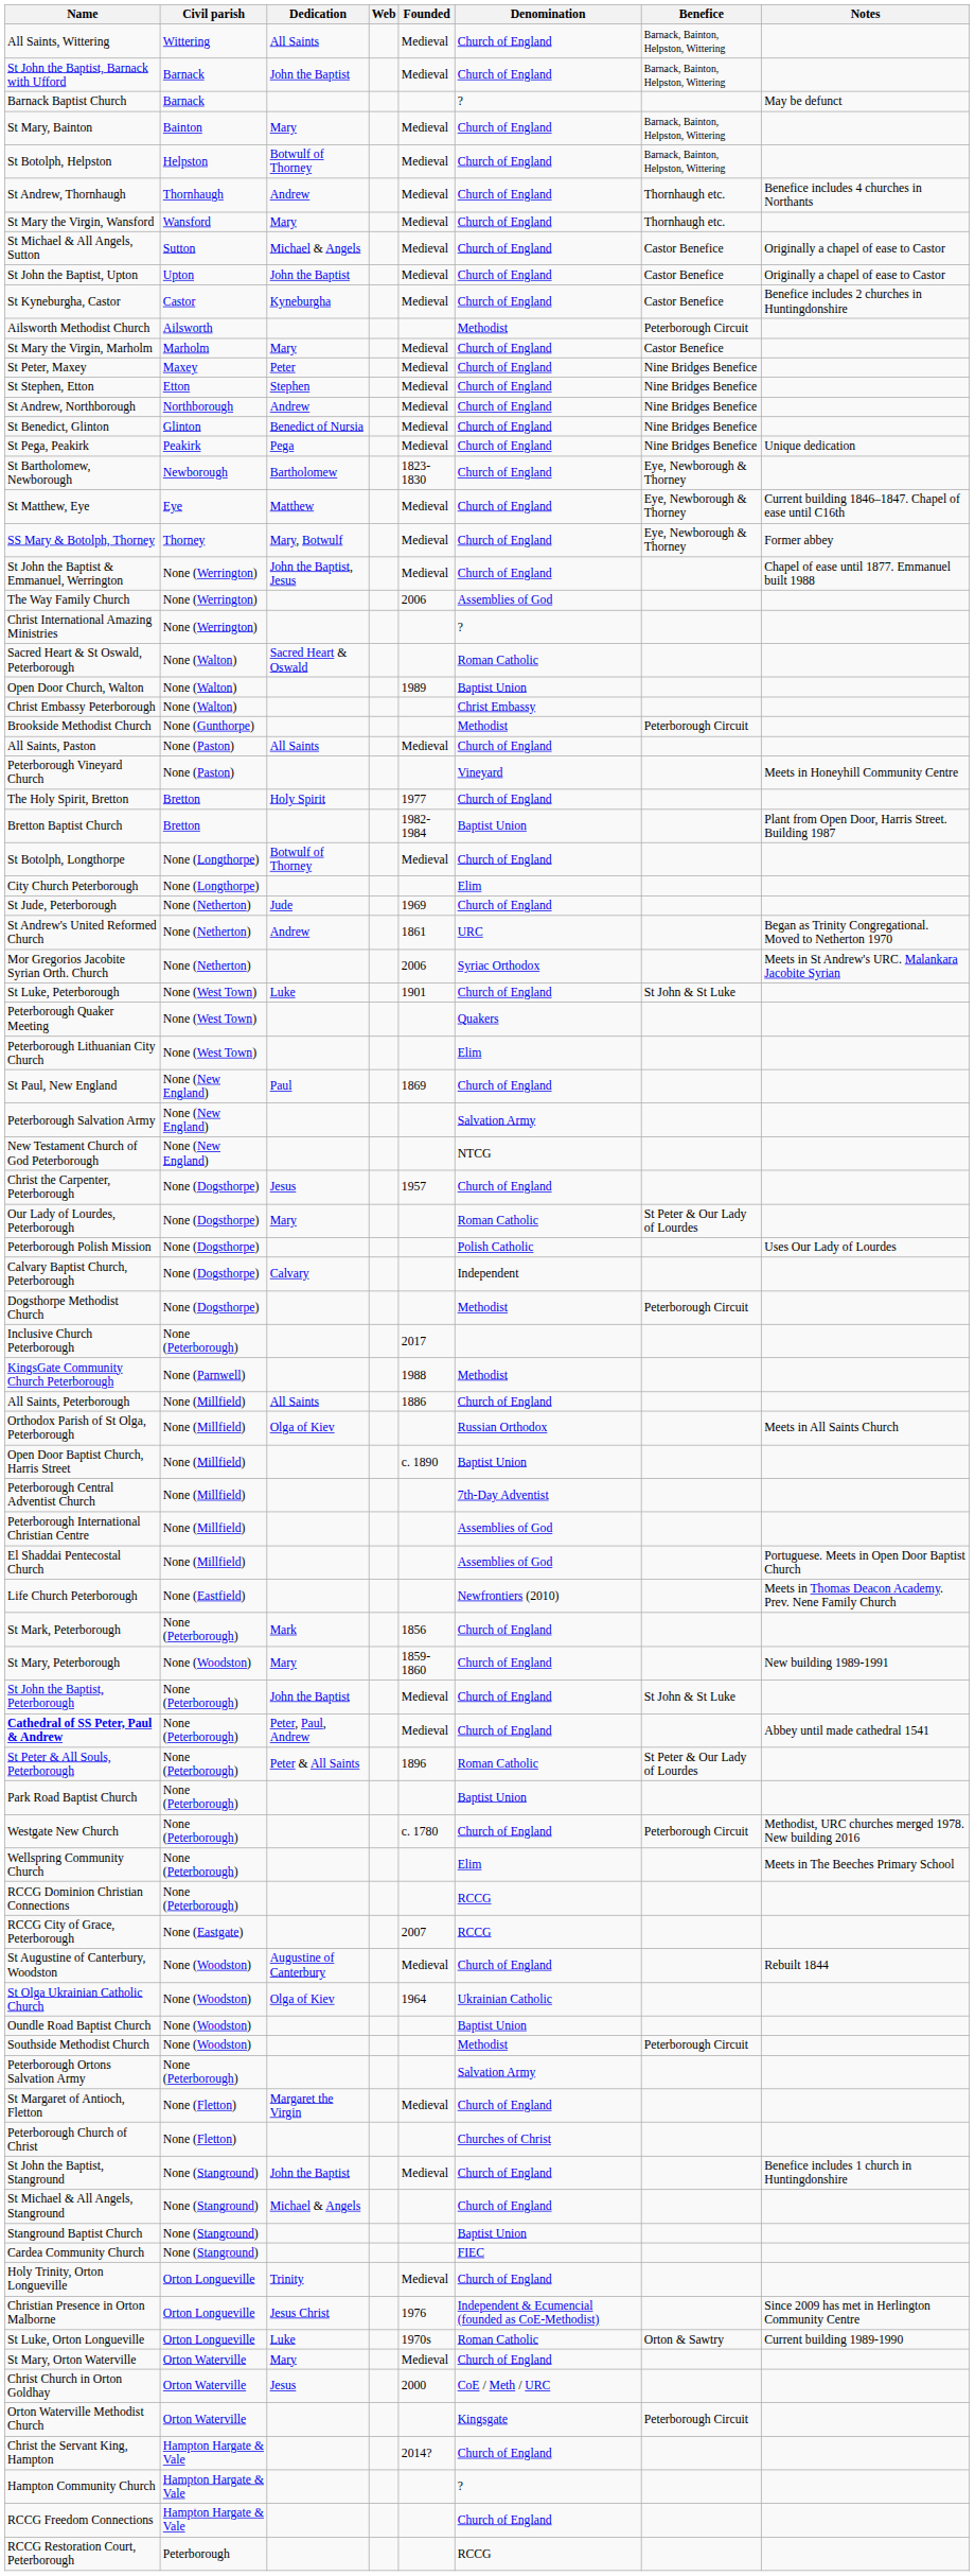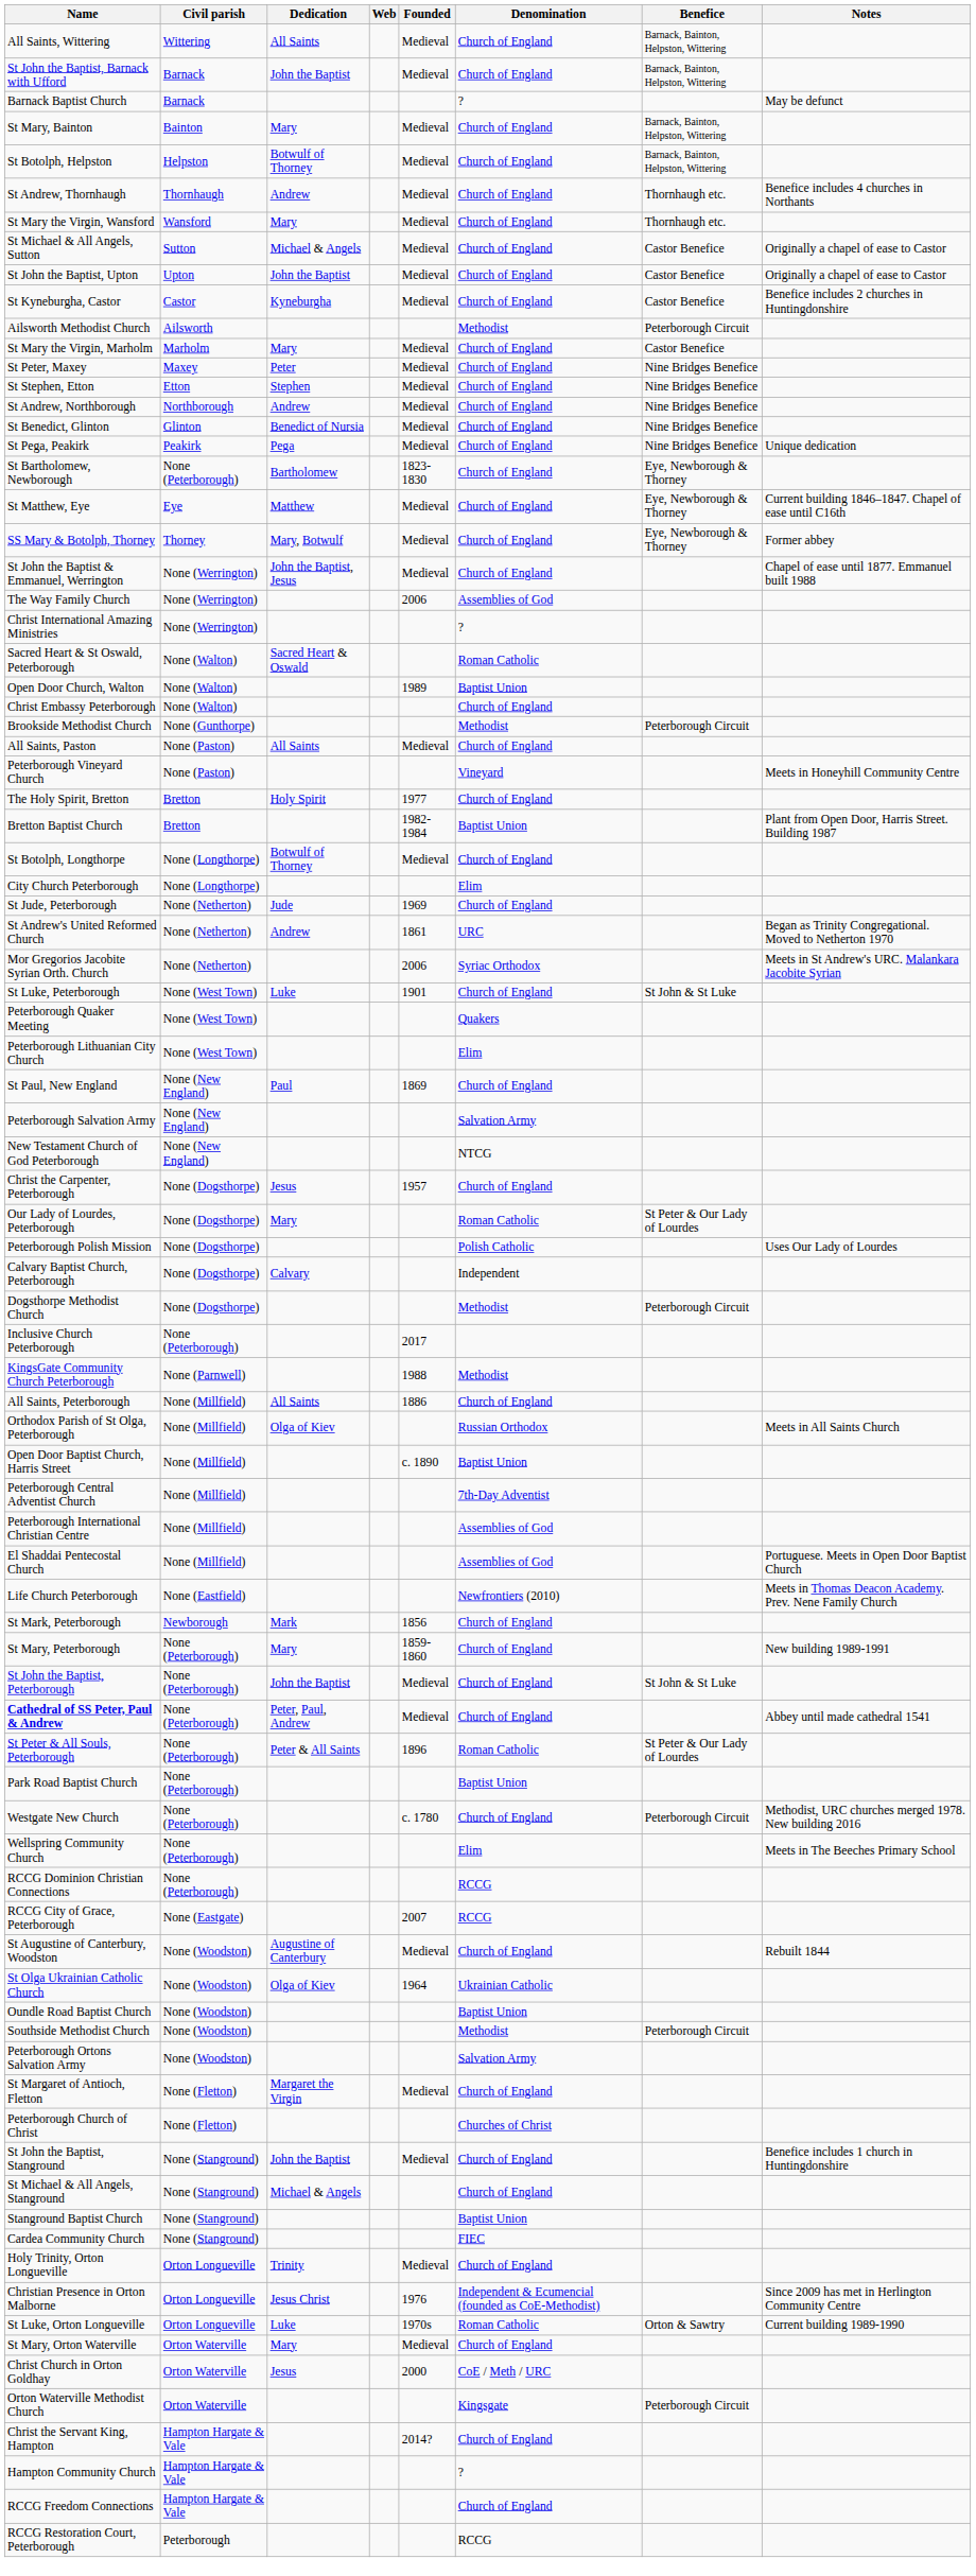St Bartholomew, Newborough | Civil parish: Newborough -> None (Peterborough)
Christ Embassy Peterborough | Denomination: Christ Embassy -> Church of England
St Mark, Peterborough | Civil parish: None (Peterborough) -> Newborough
St Mary, Peterborough | Civil parish: None (Woodston) -> None (Peterborough)
Peterborough Ortons Salvation Army | Civil parish: None (Peterborough) -> None (Woodston)
